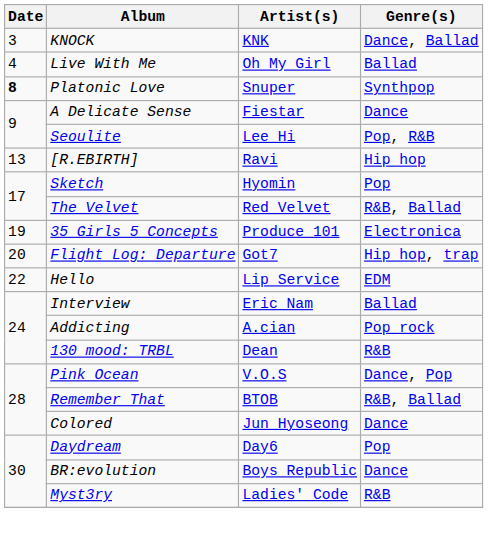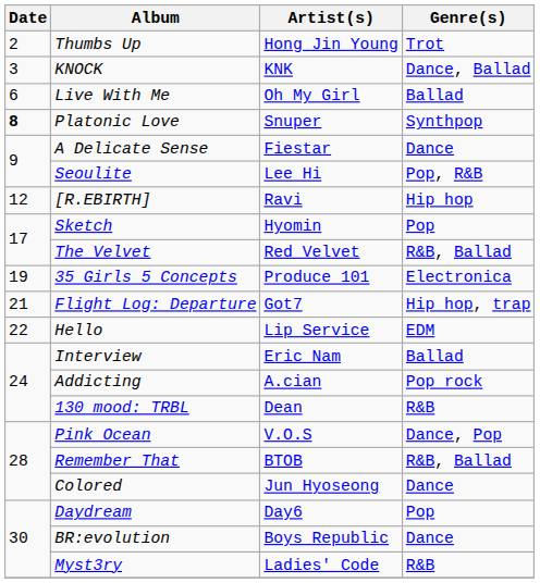+ row: 2 | Thumbs Up | Hong Jin Young | Trot
Live With Me | Date: 4 -> 6
[R.EBIRTH] | Date: 13 -> 12
Flight Log: Departure | Date: 20 -> 21
